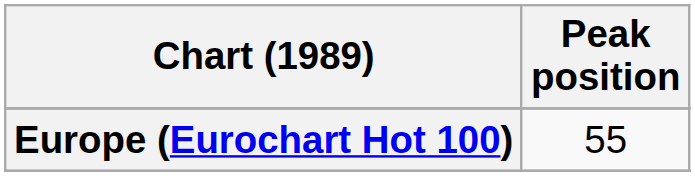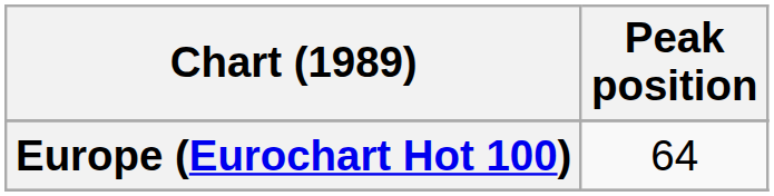Europe (Eurochart Hot 100) | Peak position: 55 -> 64
